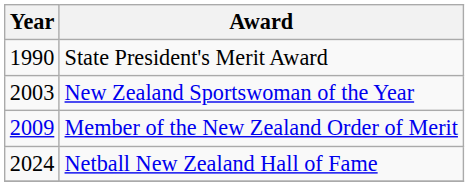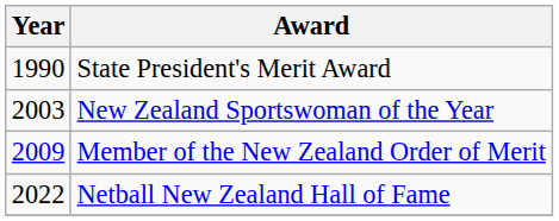Netball New Zealand Hall of Fame | Year: 2024 -> 2022
